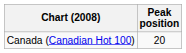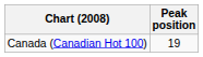Canada (Canadian Hot 100) | Peak position: 20 -> 19
